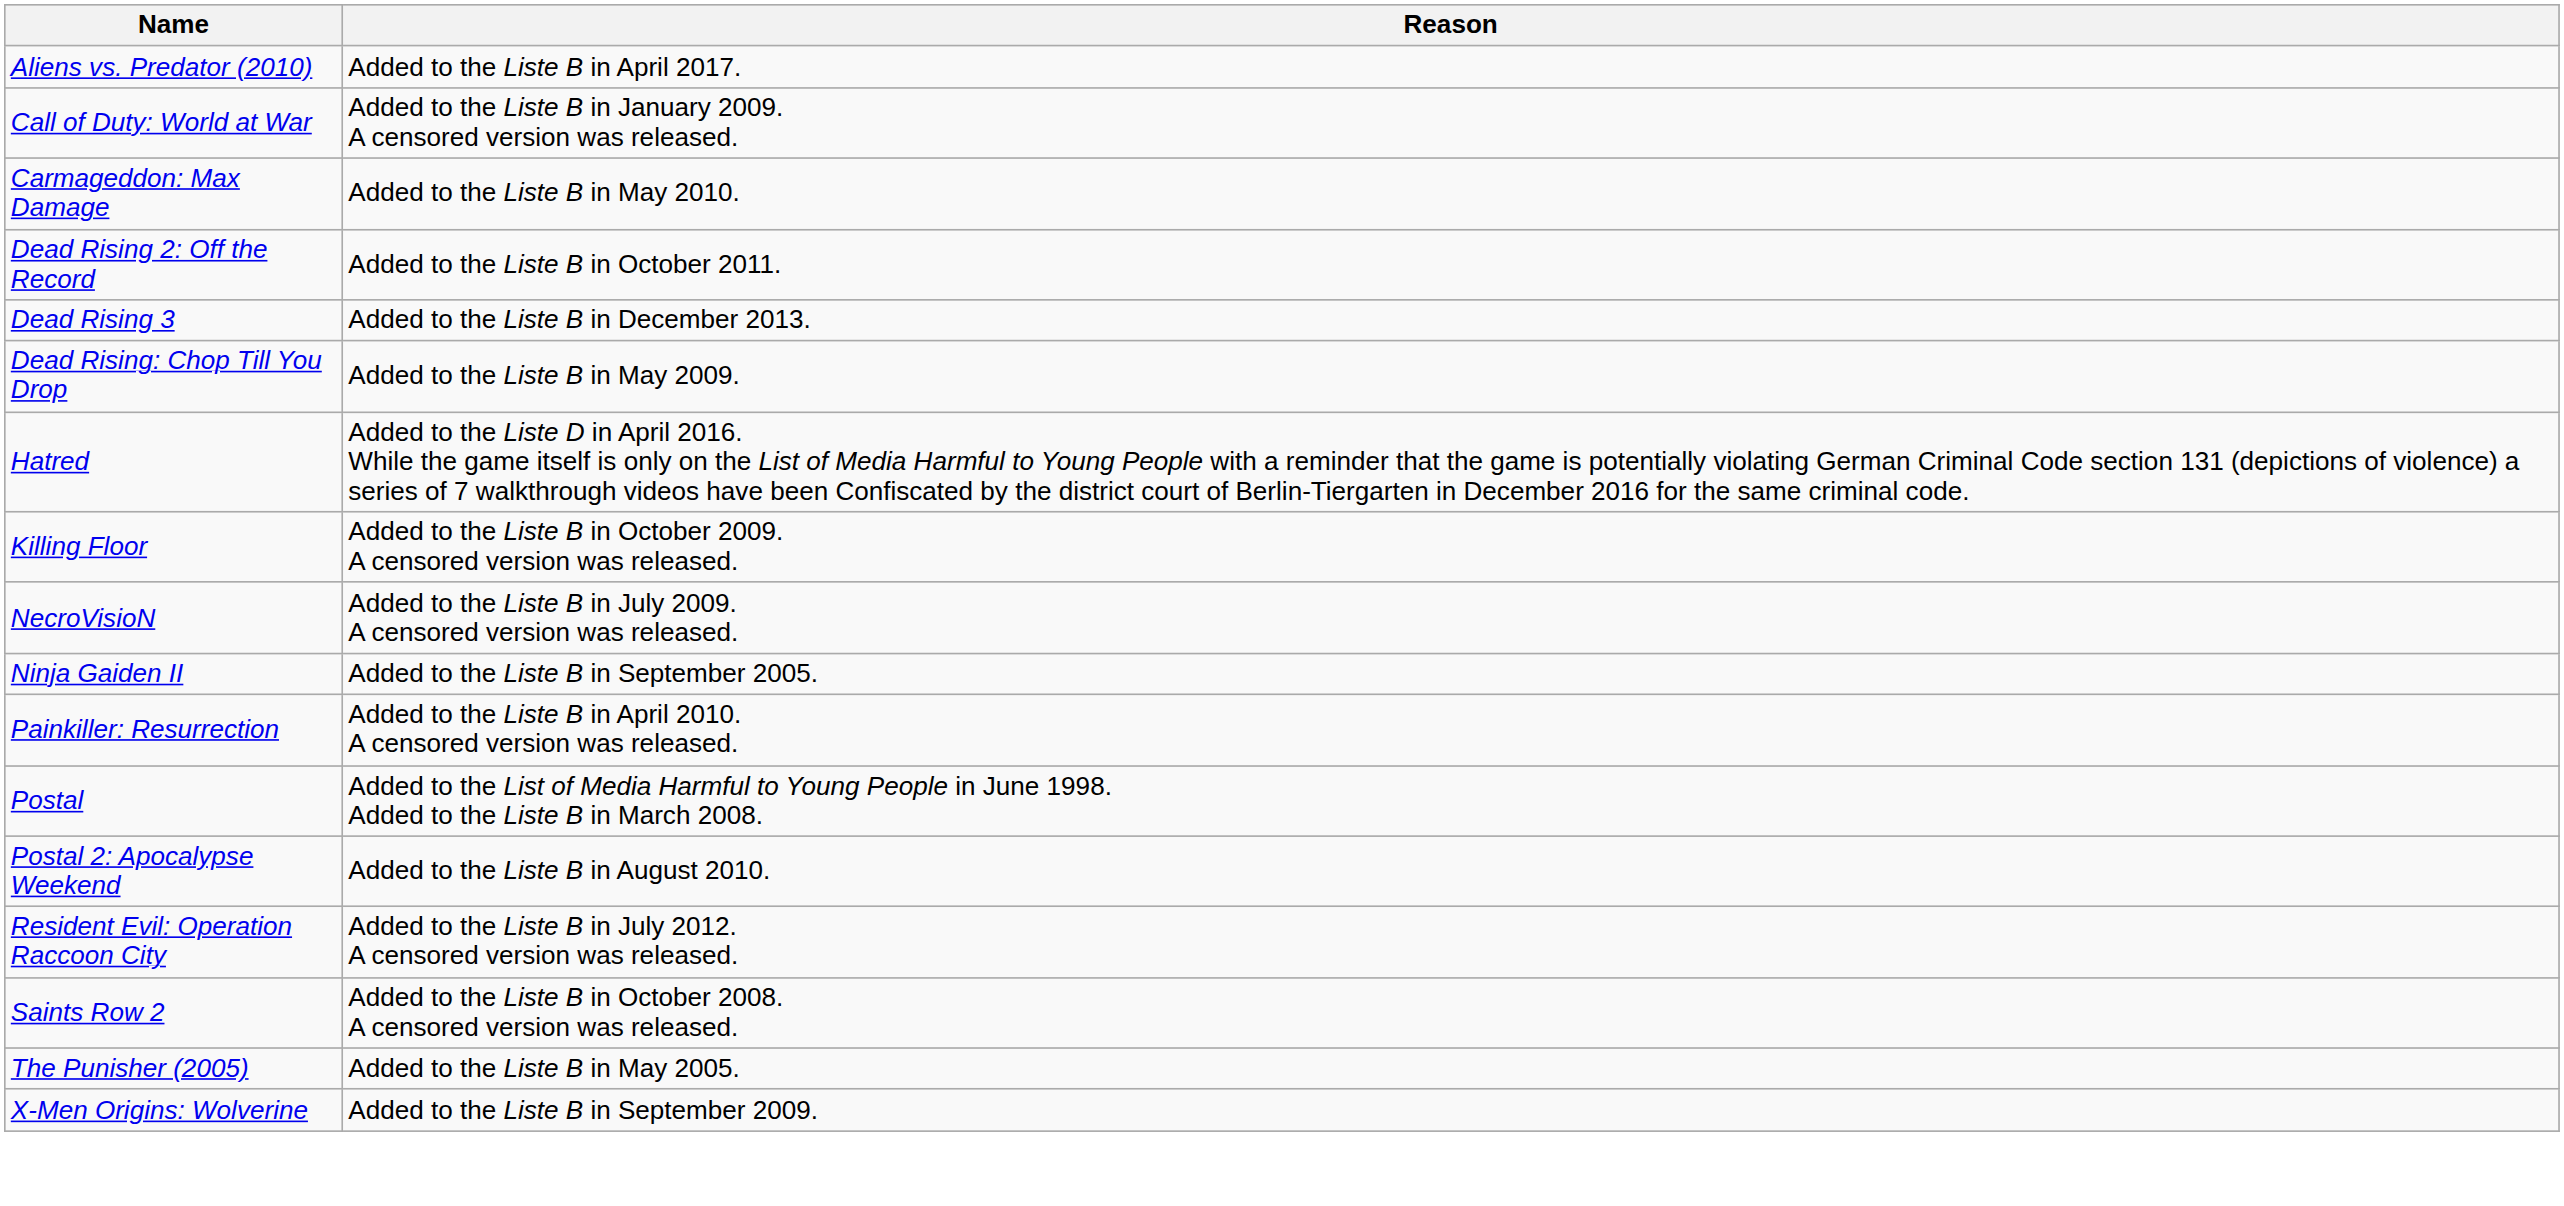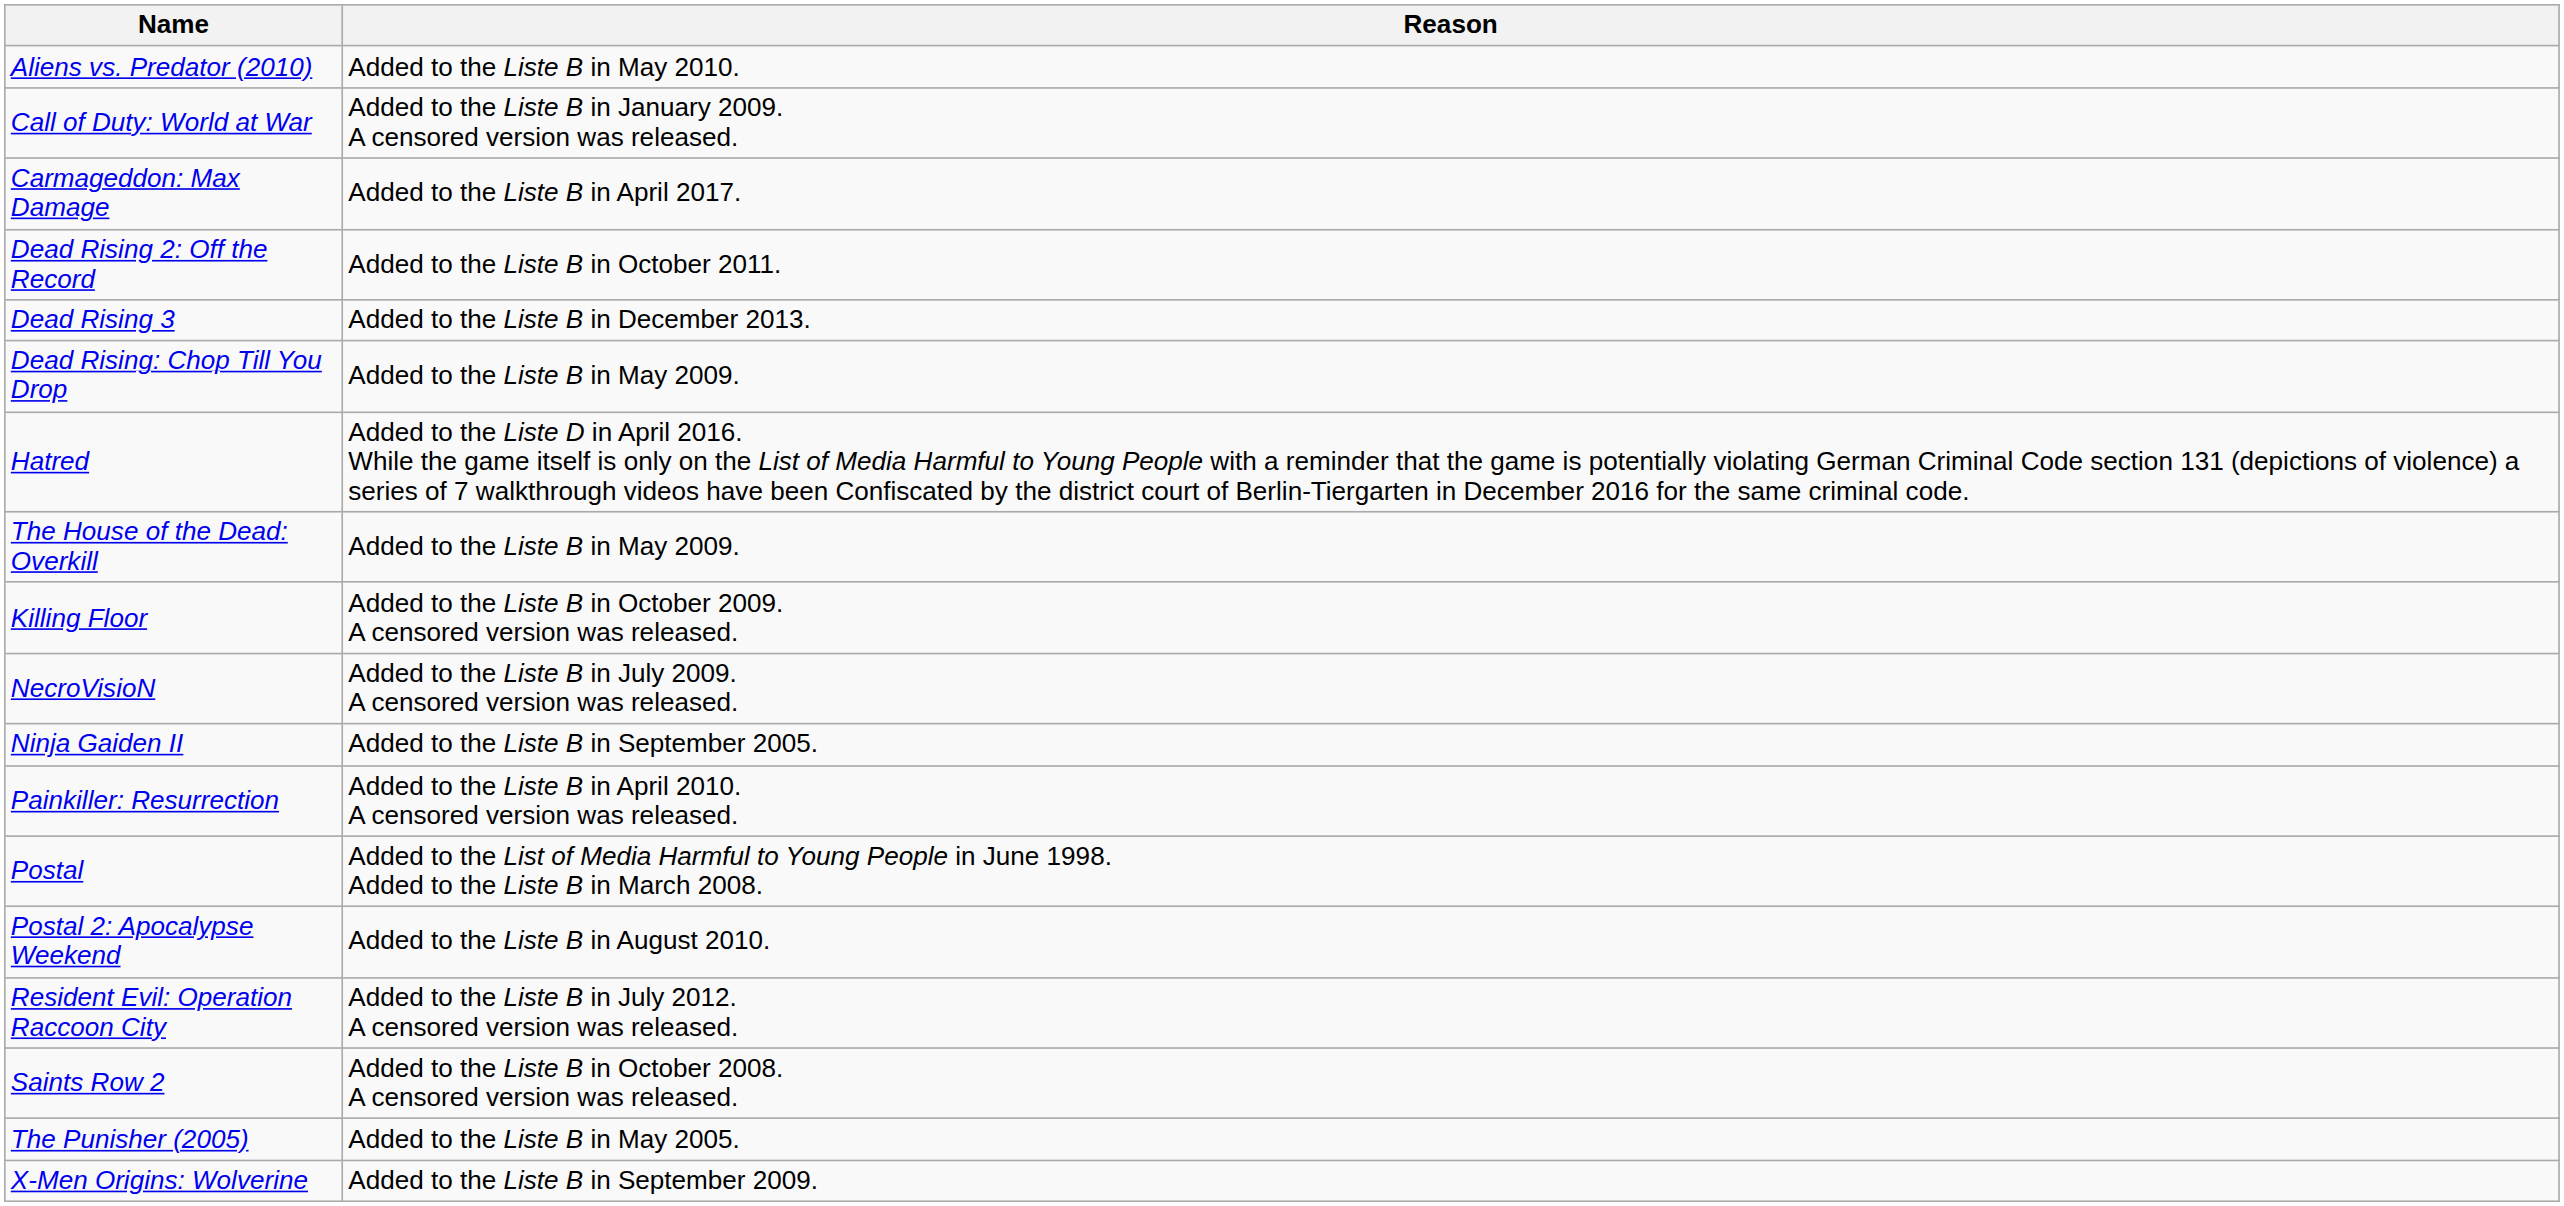Aliens vs. Predator (2010) | Reason: Added to the Liste B in April 2017. -> Added to the Liste B in May 2010.
Carmageddon: Max Damage | Reason: Added to the Liste B in May 2010. -> Added to the Liste B in April 2017.
+ row: The House of the Dead: Overkill | Added to the Liste B in May 2009.
